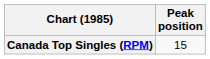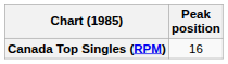Canada Top Singles (RPM) | Peak position: 15 -> 16
